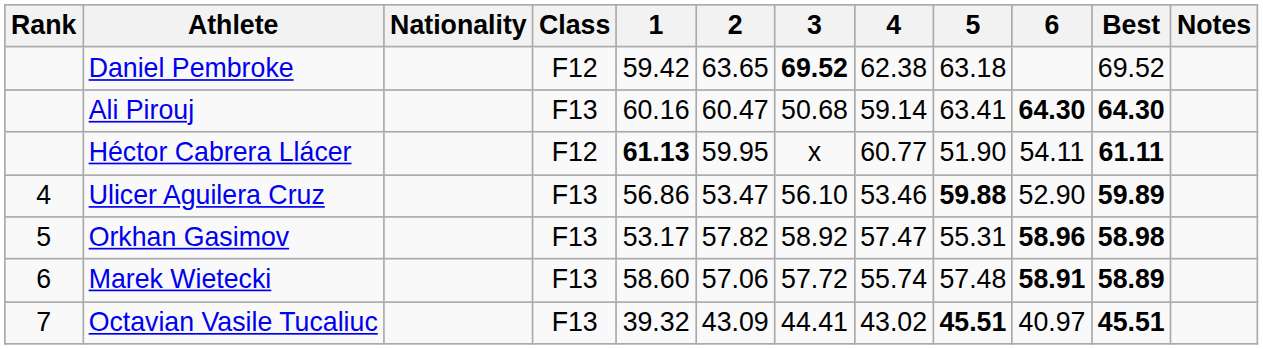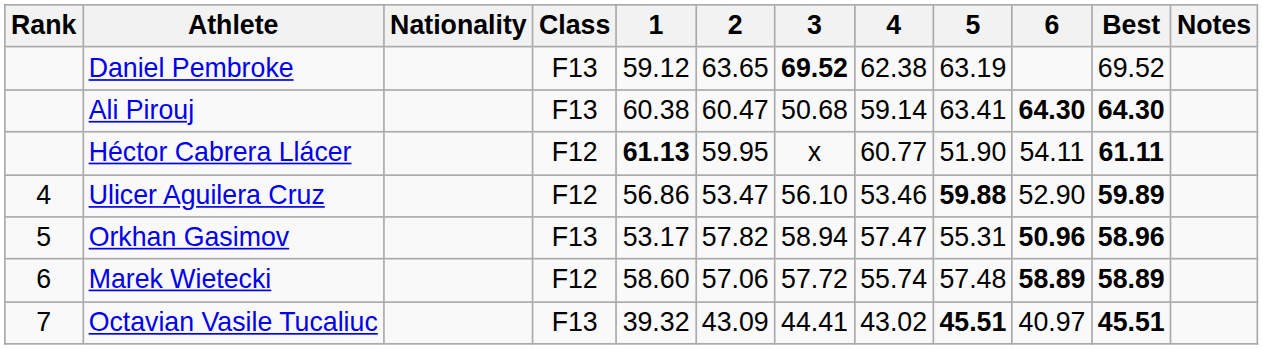Daniel Pembroke | Class: F12 -> F13
Daniel Pembroke | 1: 59.42 -> 59.12
Daniel Pembroke | 5: 63.18 -> 63.19
Ali Pirouj | 1: 60.16 -> 60.38
Ulicer Aguilera Cruz | Class: F13 -> F12
Orkhan Gasimov | 3: 58.92 -> 58.94
Orkhan Gasimov | 6: 58.96 -> 50.96
Orkhan Gasimov | Best: 58.98 -> 58.96
Marek Wietecki | Class: F13 -> F12
Marek Wietecki | 6: 58.91 -> 58.89
